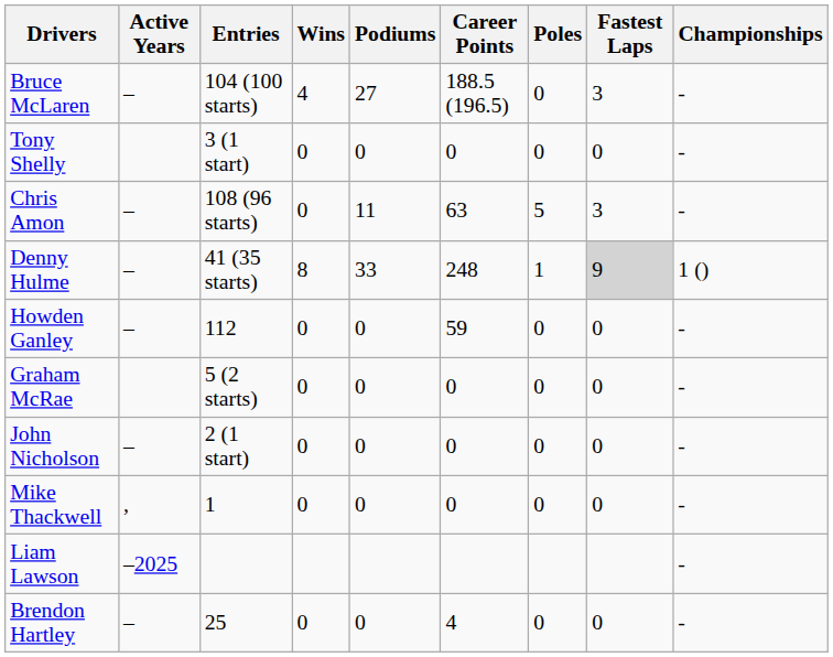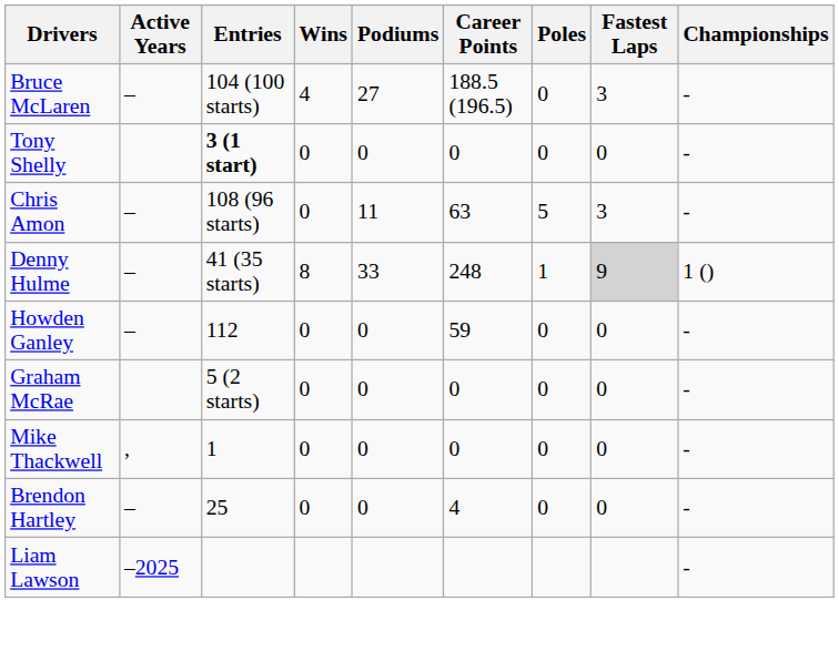Tony Shelly | Entries: normal -> bold
- row: John Nicholson | – | 2 (1 start) | 0 | 0 | 0 | 0 | 0 | -
rows swapped: Brendon Hartley <-> Liam Lawson
